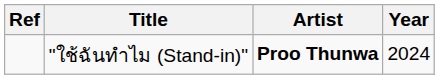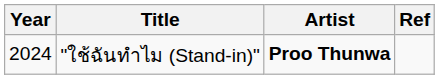columns swapped: Year <-> Ref
